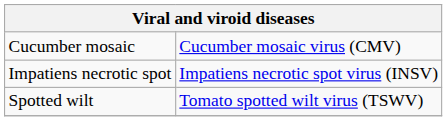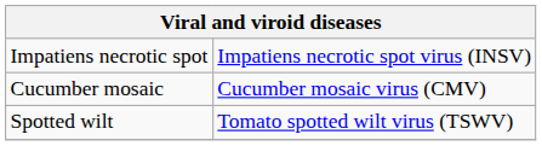rows swapped: Cucumber mosaic <-> Impatiens necrotic spot
